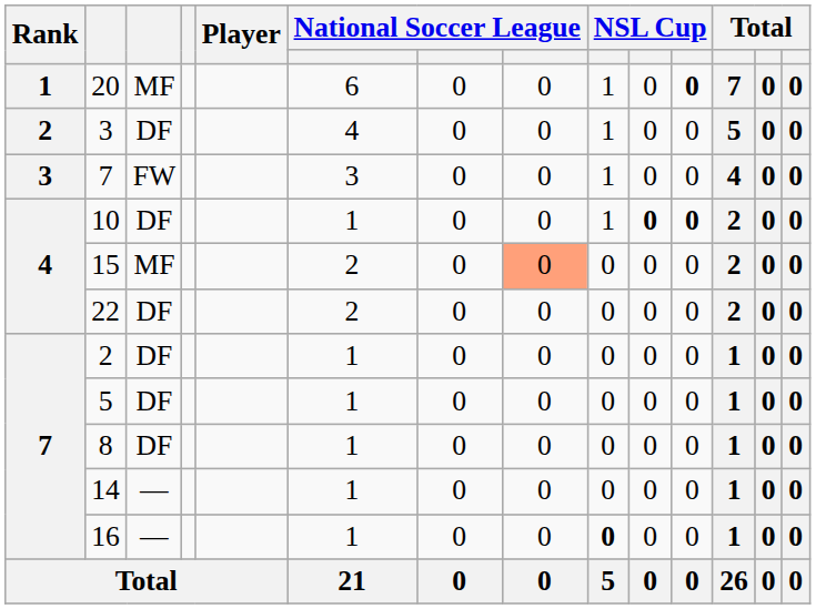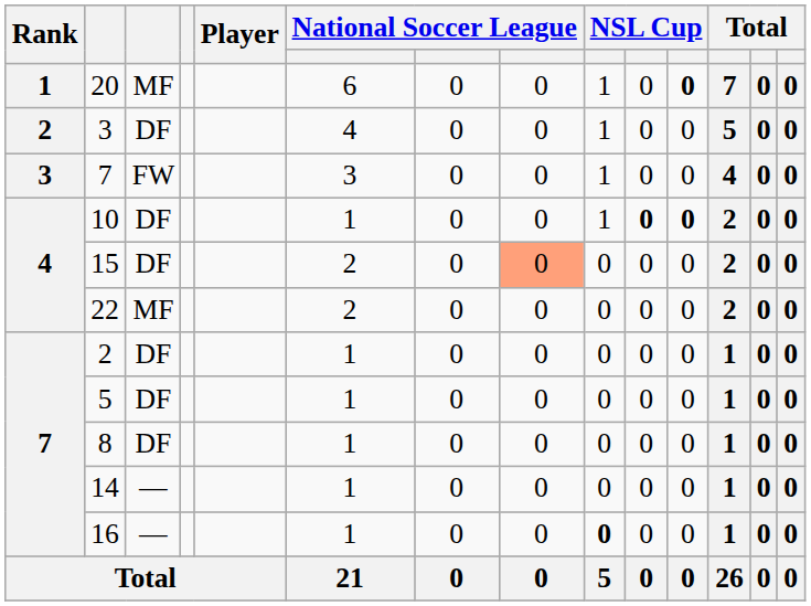15 | column 3: MF -> DF
22 | column 3: DF -> MF
